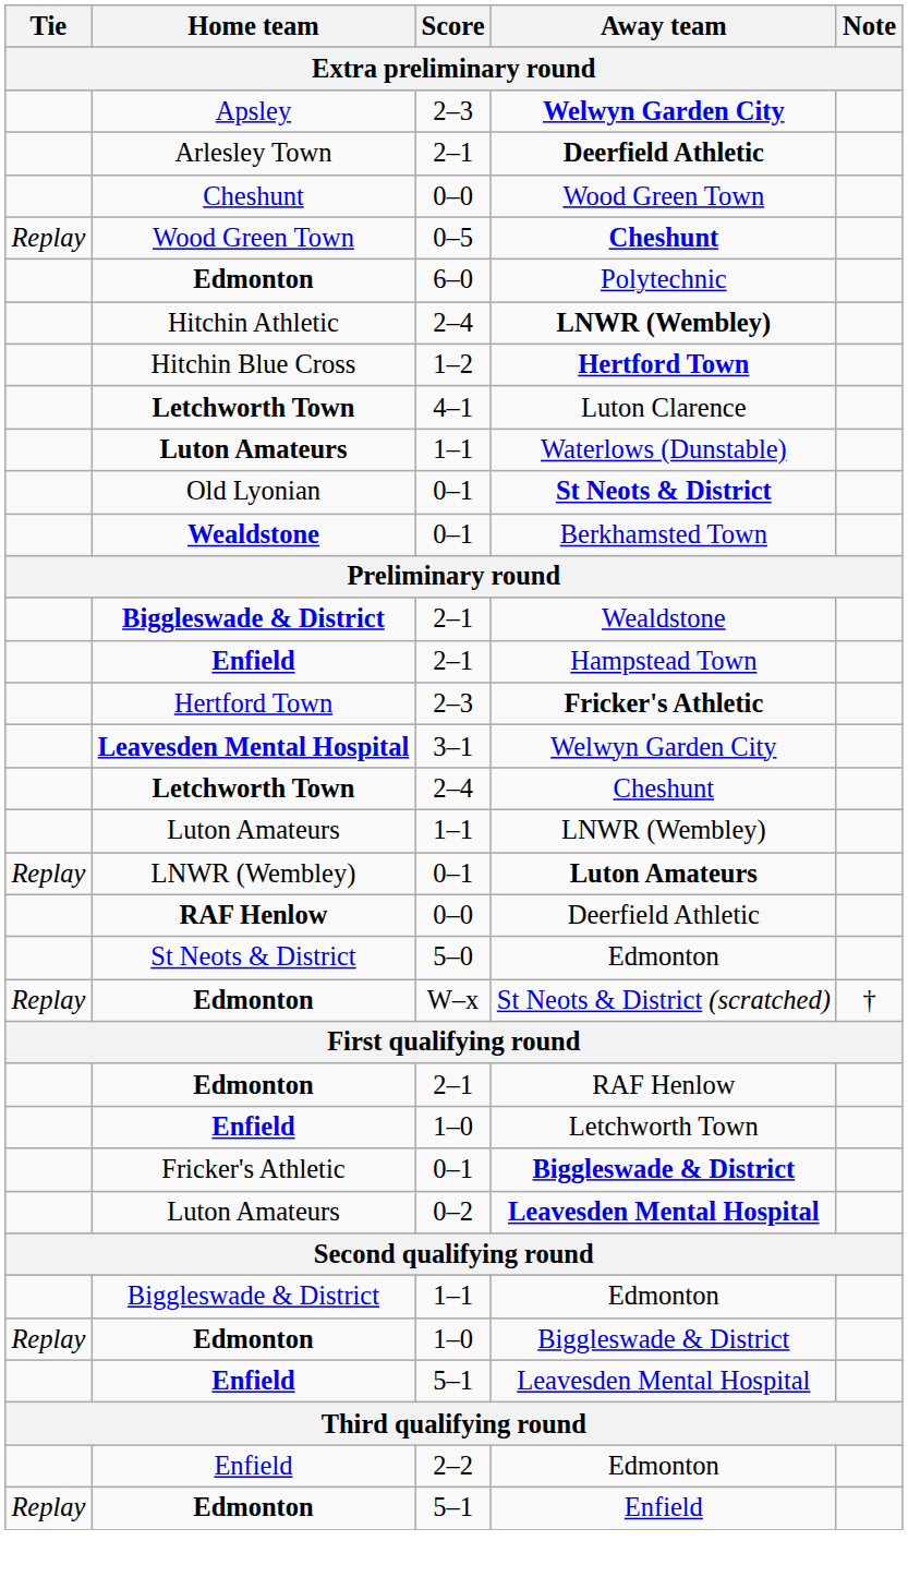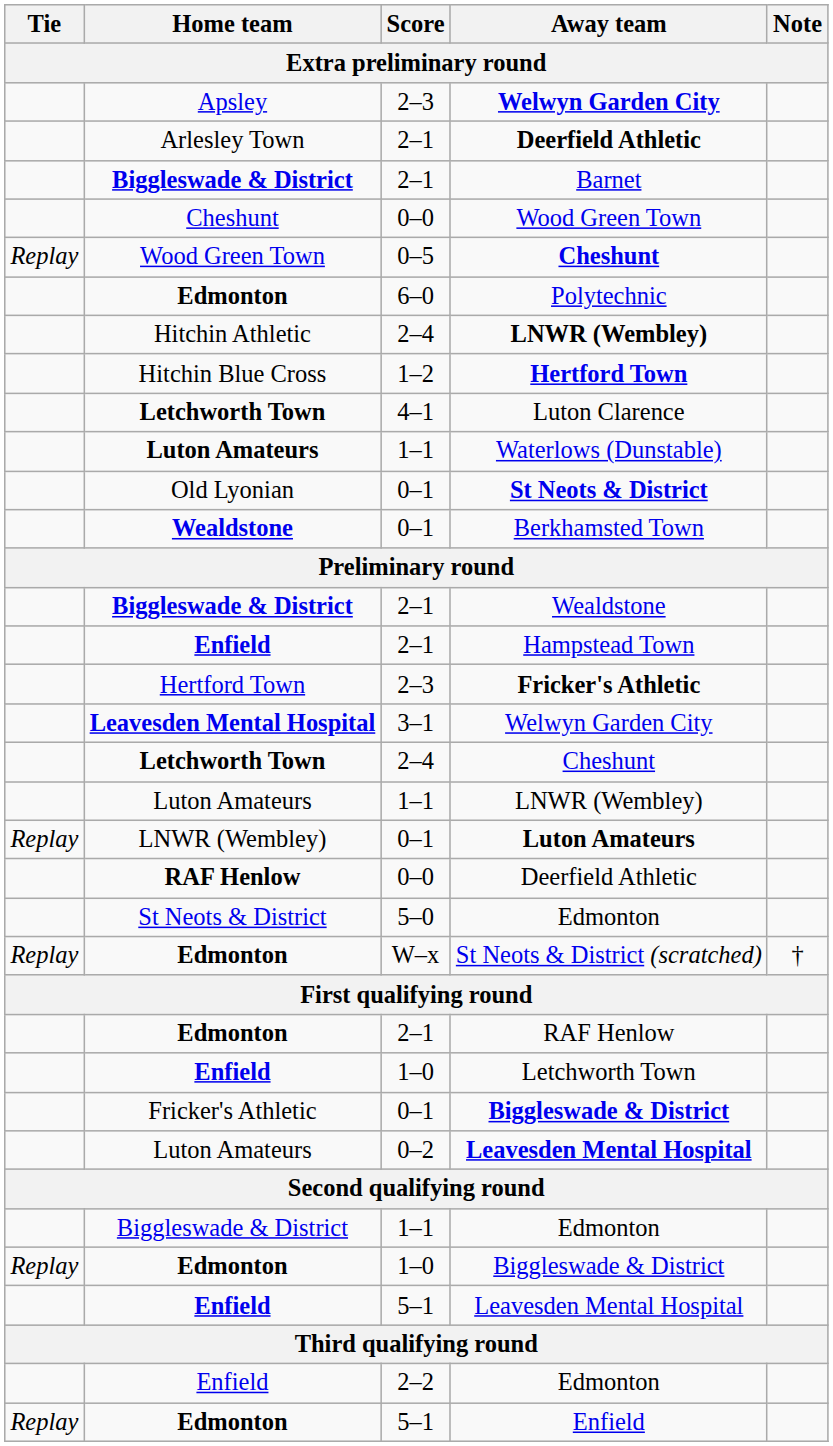+ row: Biggleswade & District | 2–1 | Barnet
